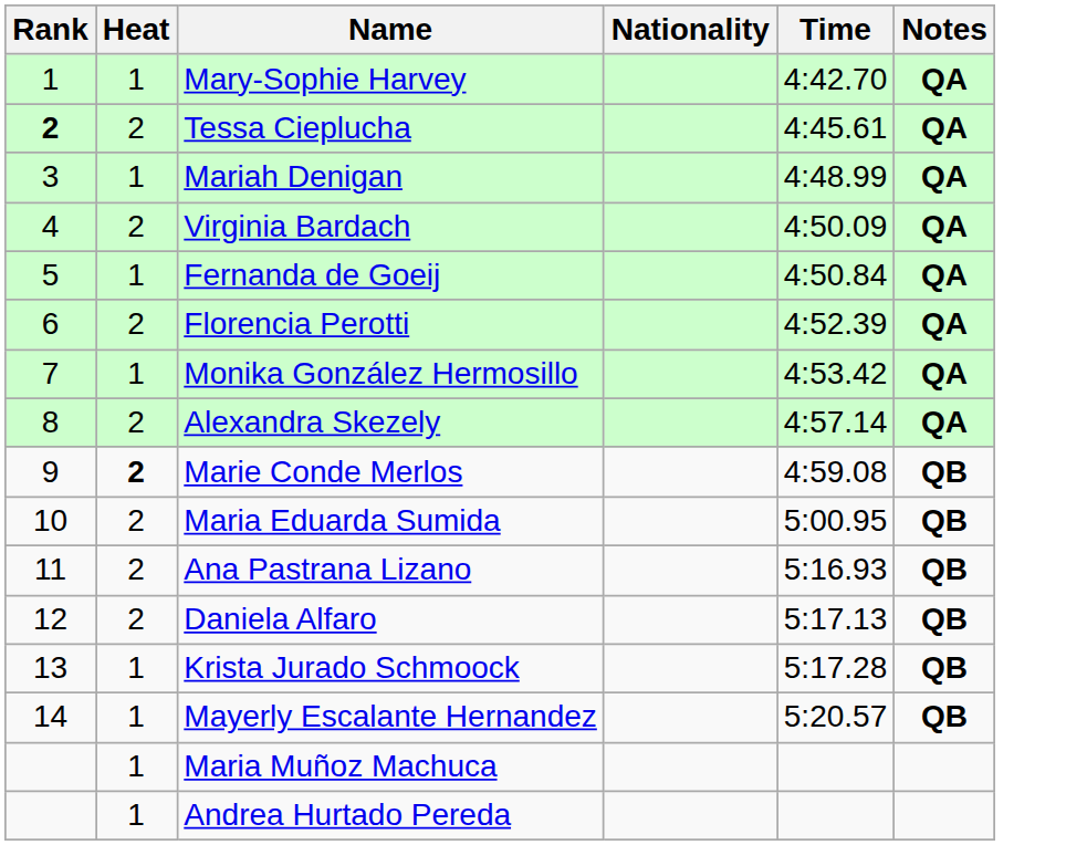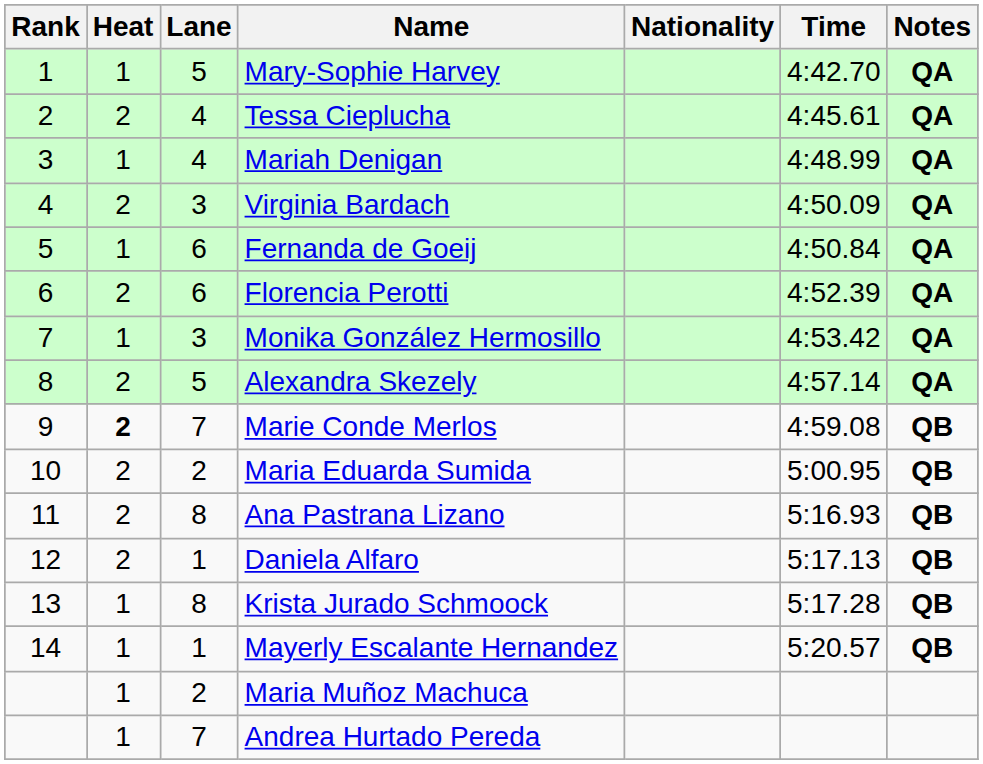+ column: Lane | 5 | 4 | 4 | 3 | 6 | 6 | 3 | 5 | 7 | 2 | 8 | 1 | 8 | 1 | 2 | 7
Tessa Cieplucha | Rank: bold -> normal
